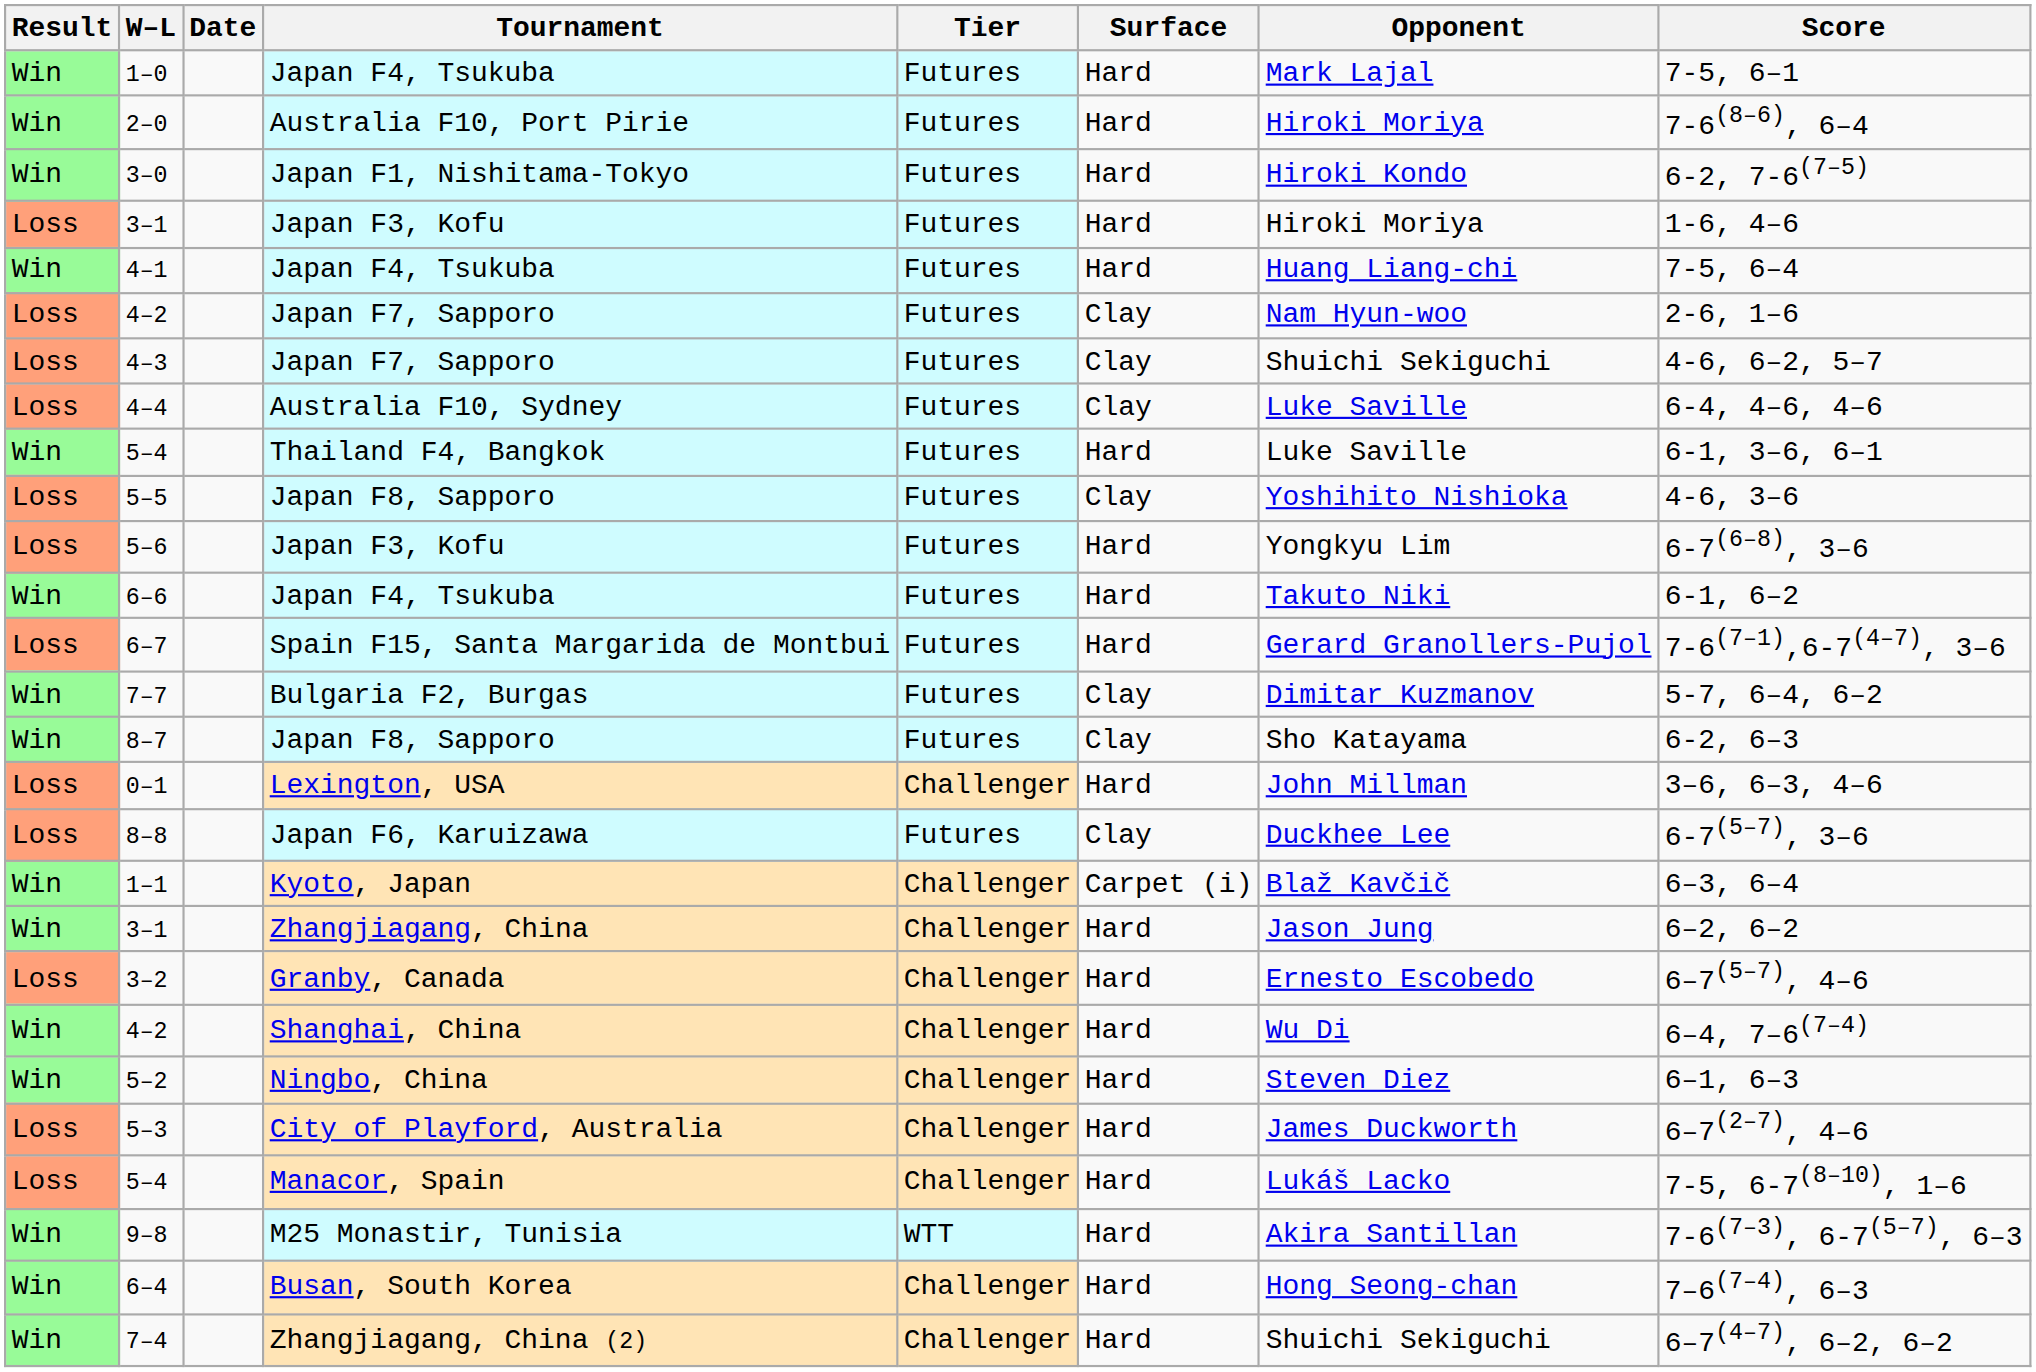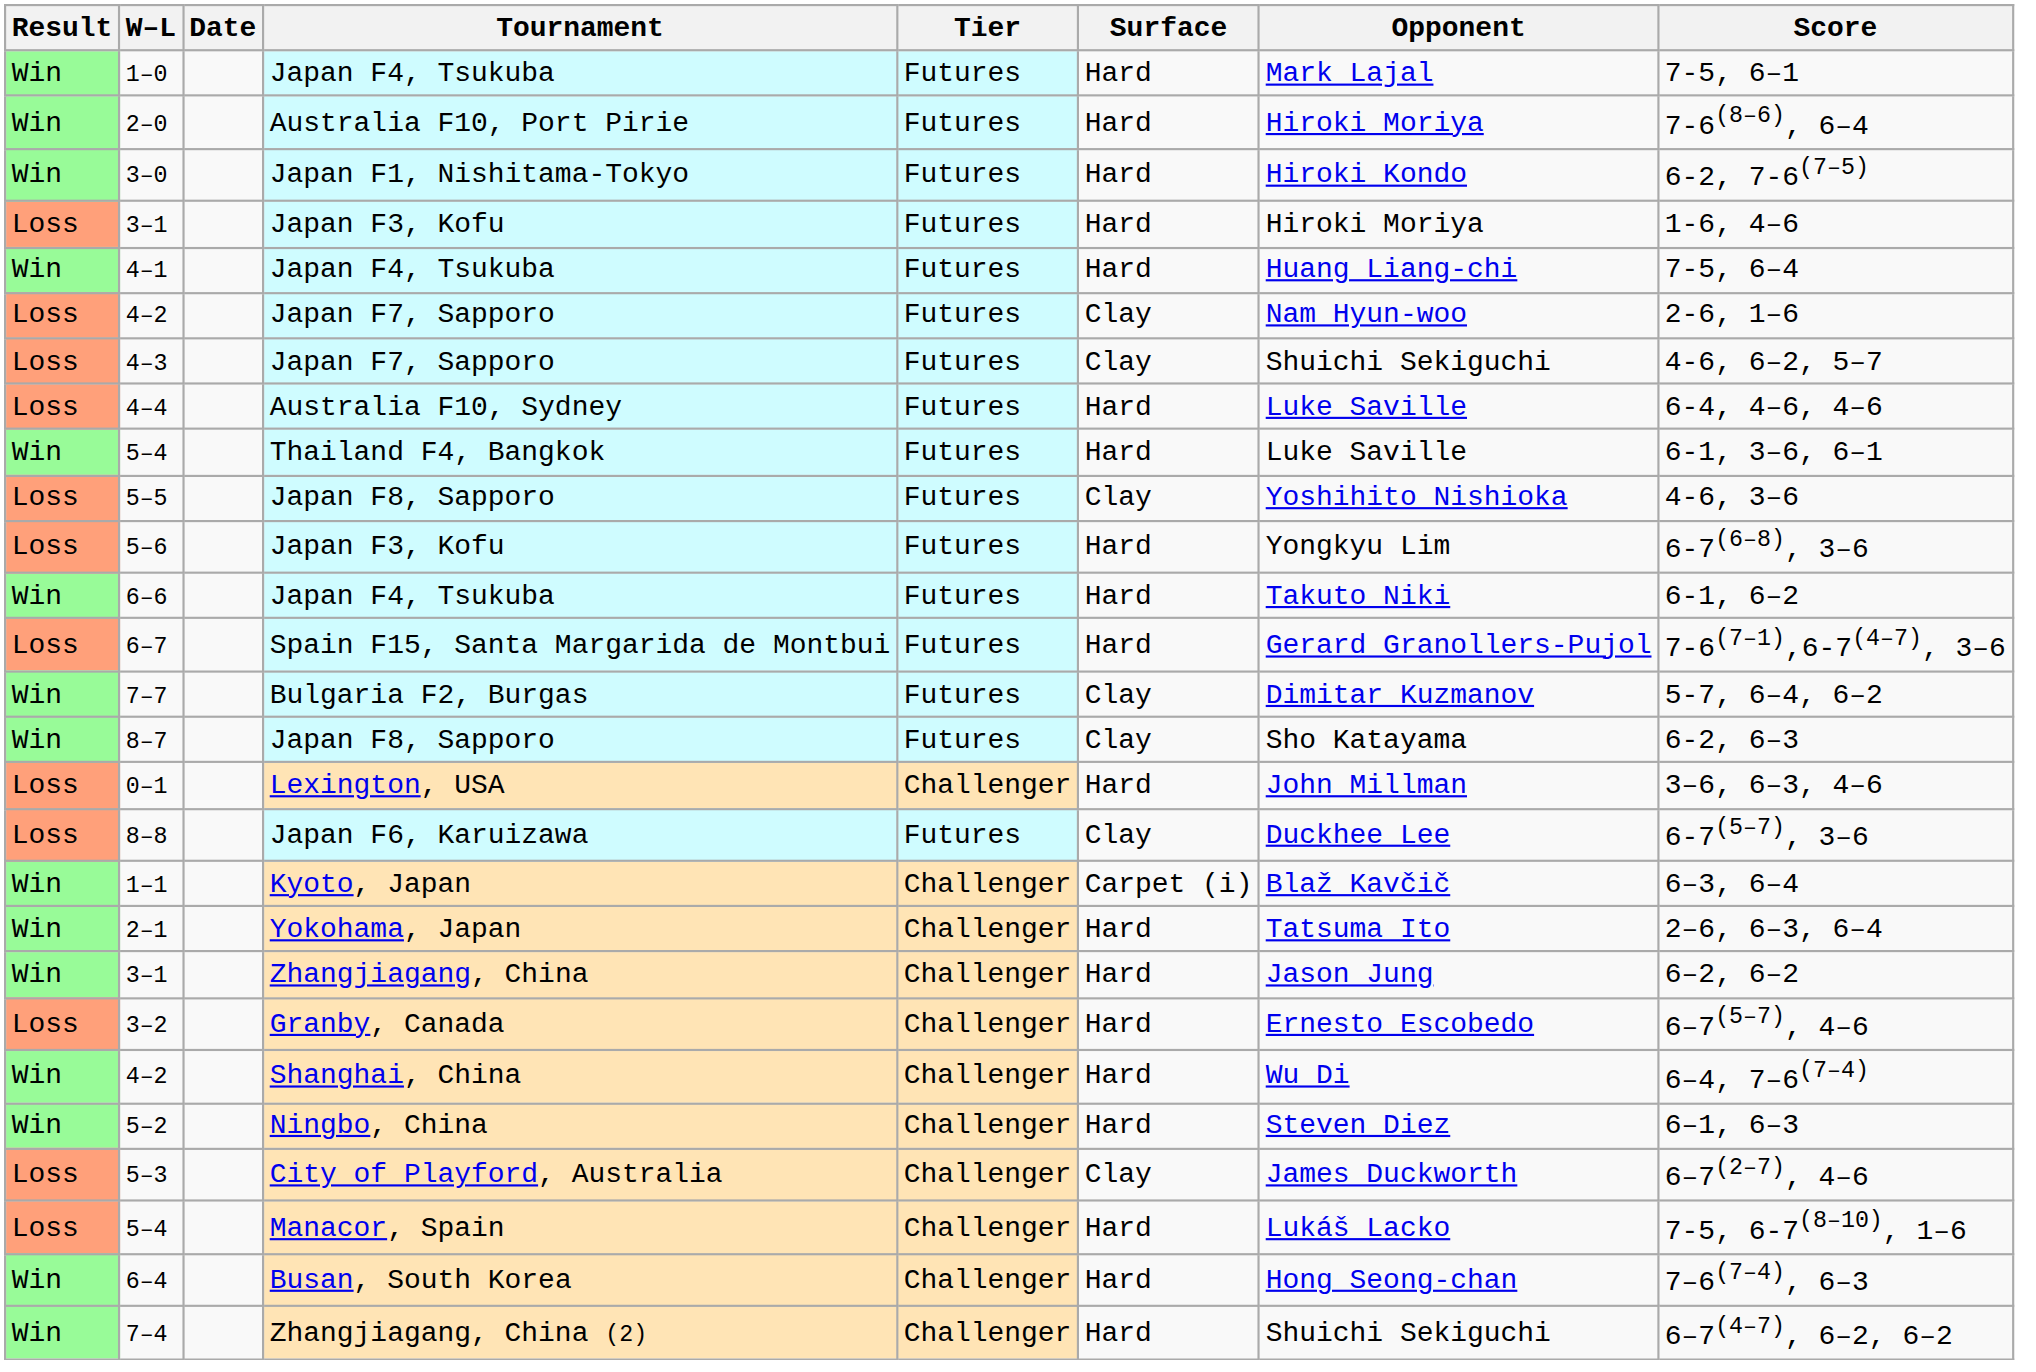4–4 | Surface: Clay -> Hard
+ row: Win | 2–1 | Yokohama, Japan | Challenger | Hard | Tatsuma Ito | 2–6, 6–3, 6–4
5–3 | Surface: Hard -> Clay
- row: Win | 9–8 | M25 Monastir, Tunisia | WTT | Hard | Akira Santillan | 7-6(7–3), 6-7(5–7), 6–3
